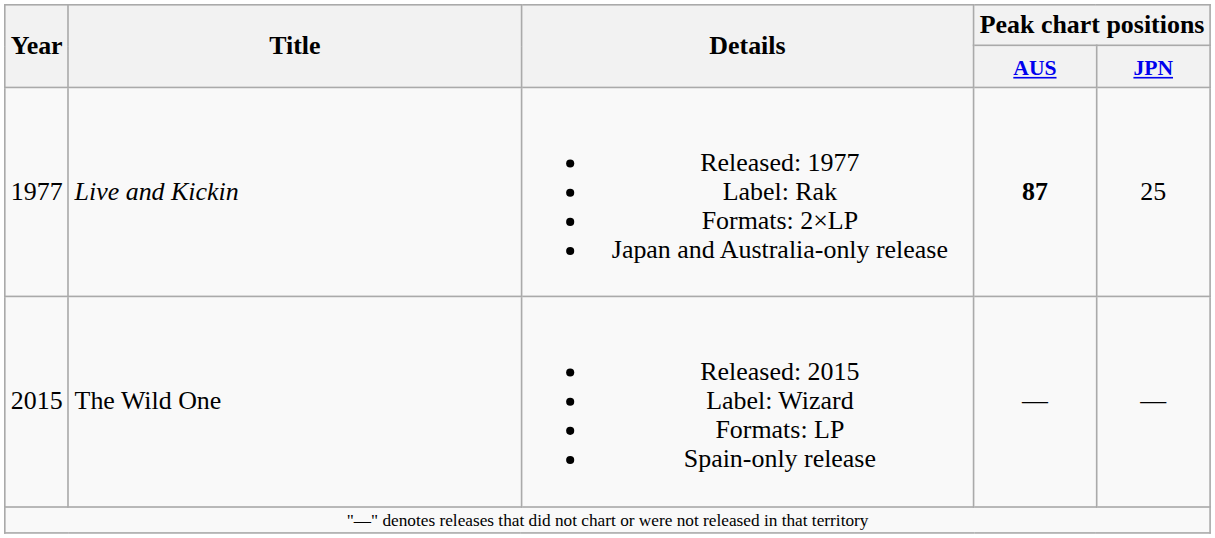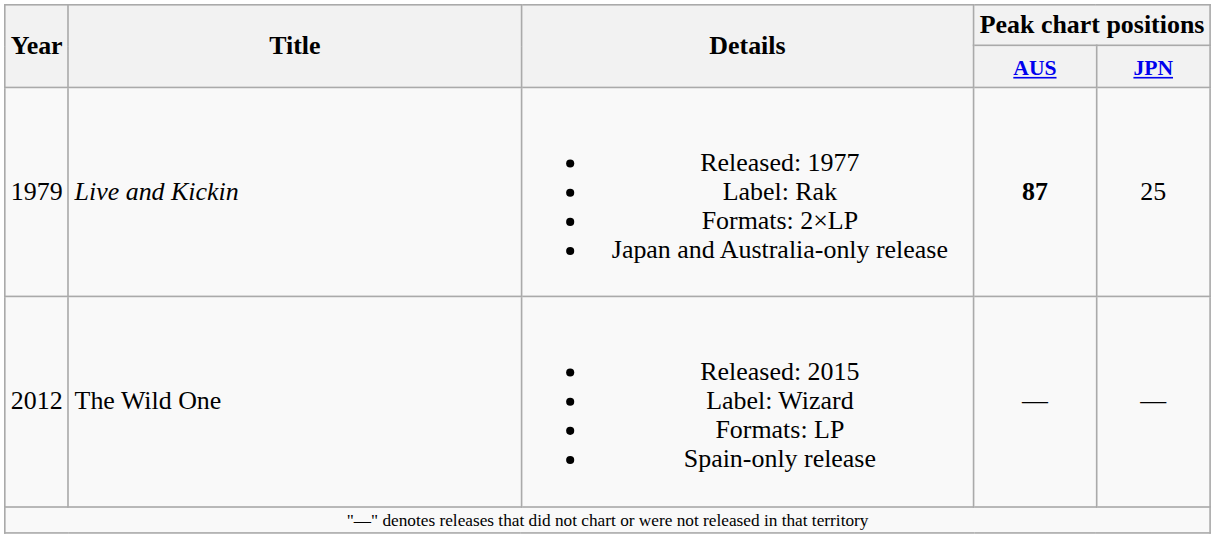Live and Kickin | Year: 1977 -> 1979
The Wild One | Year: 2015 -> 2012
